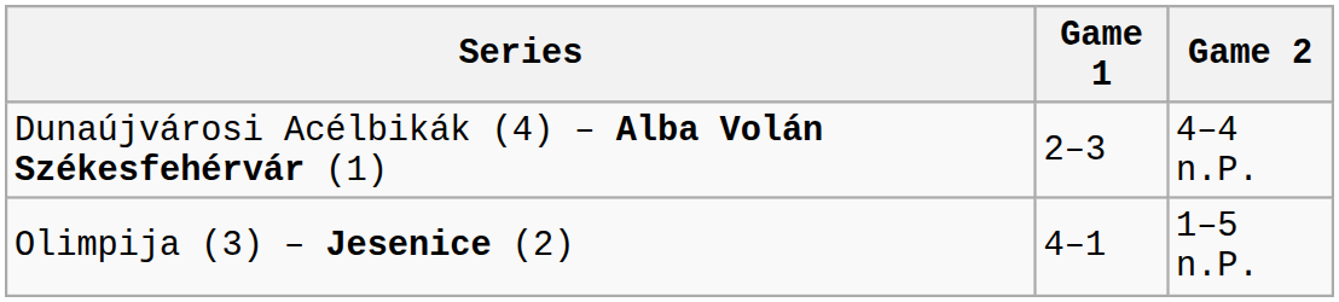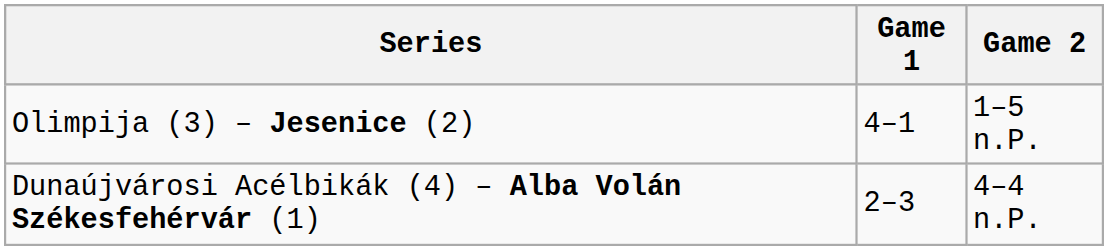rows swapped: Dunaújvárosi Acélbikák (4) – Alba Volán Székesfehérvár (1) <-> Olimpija (3) – Jesenice (2)
